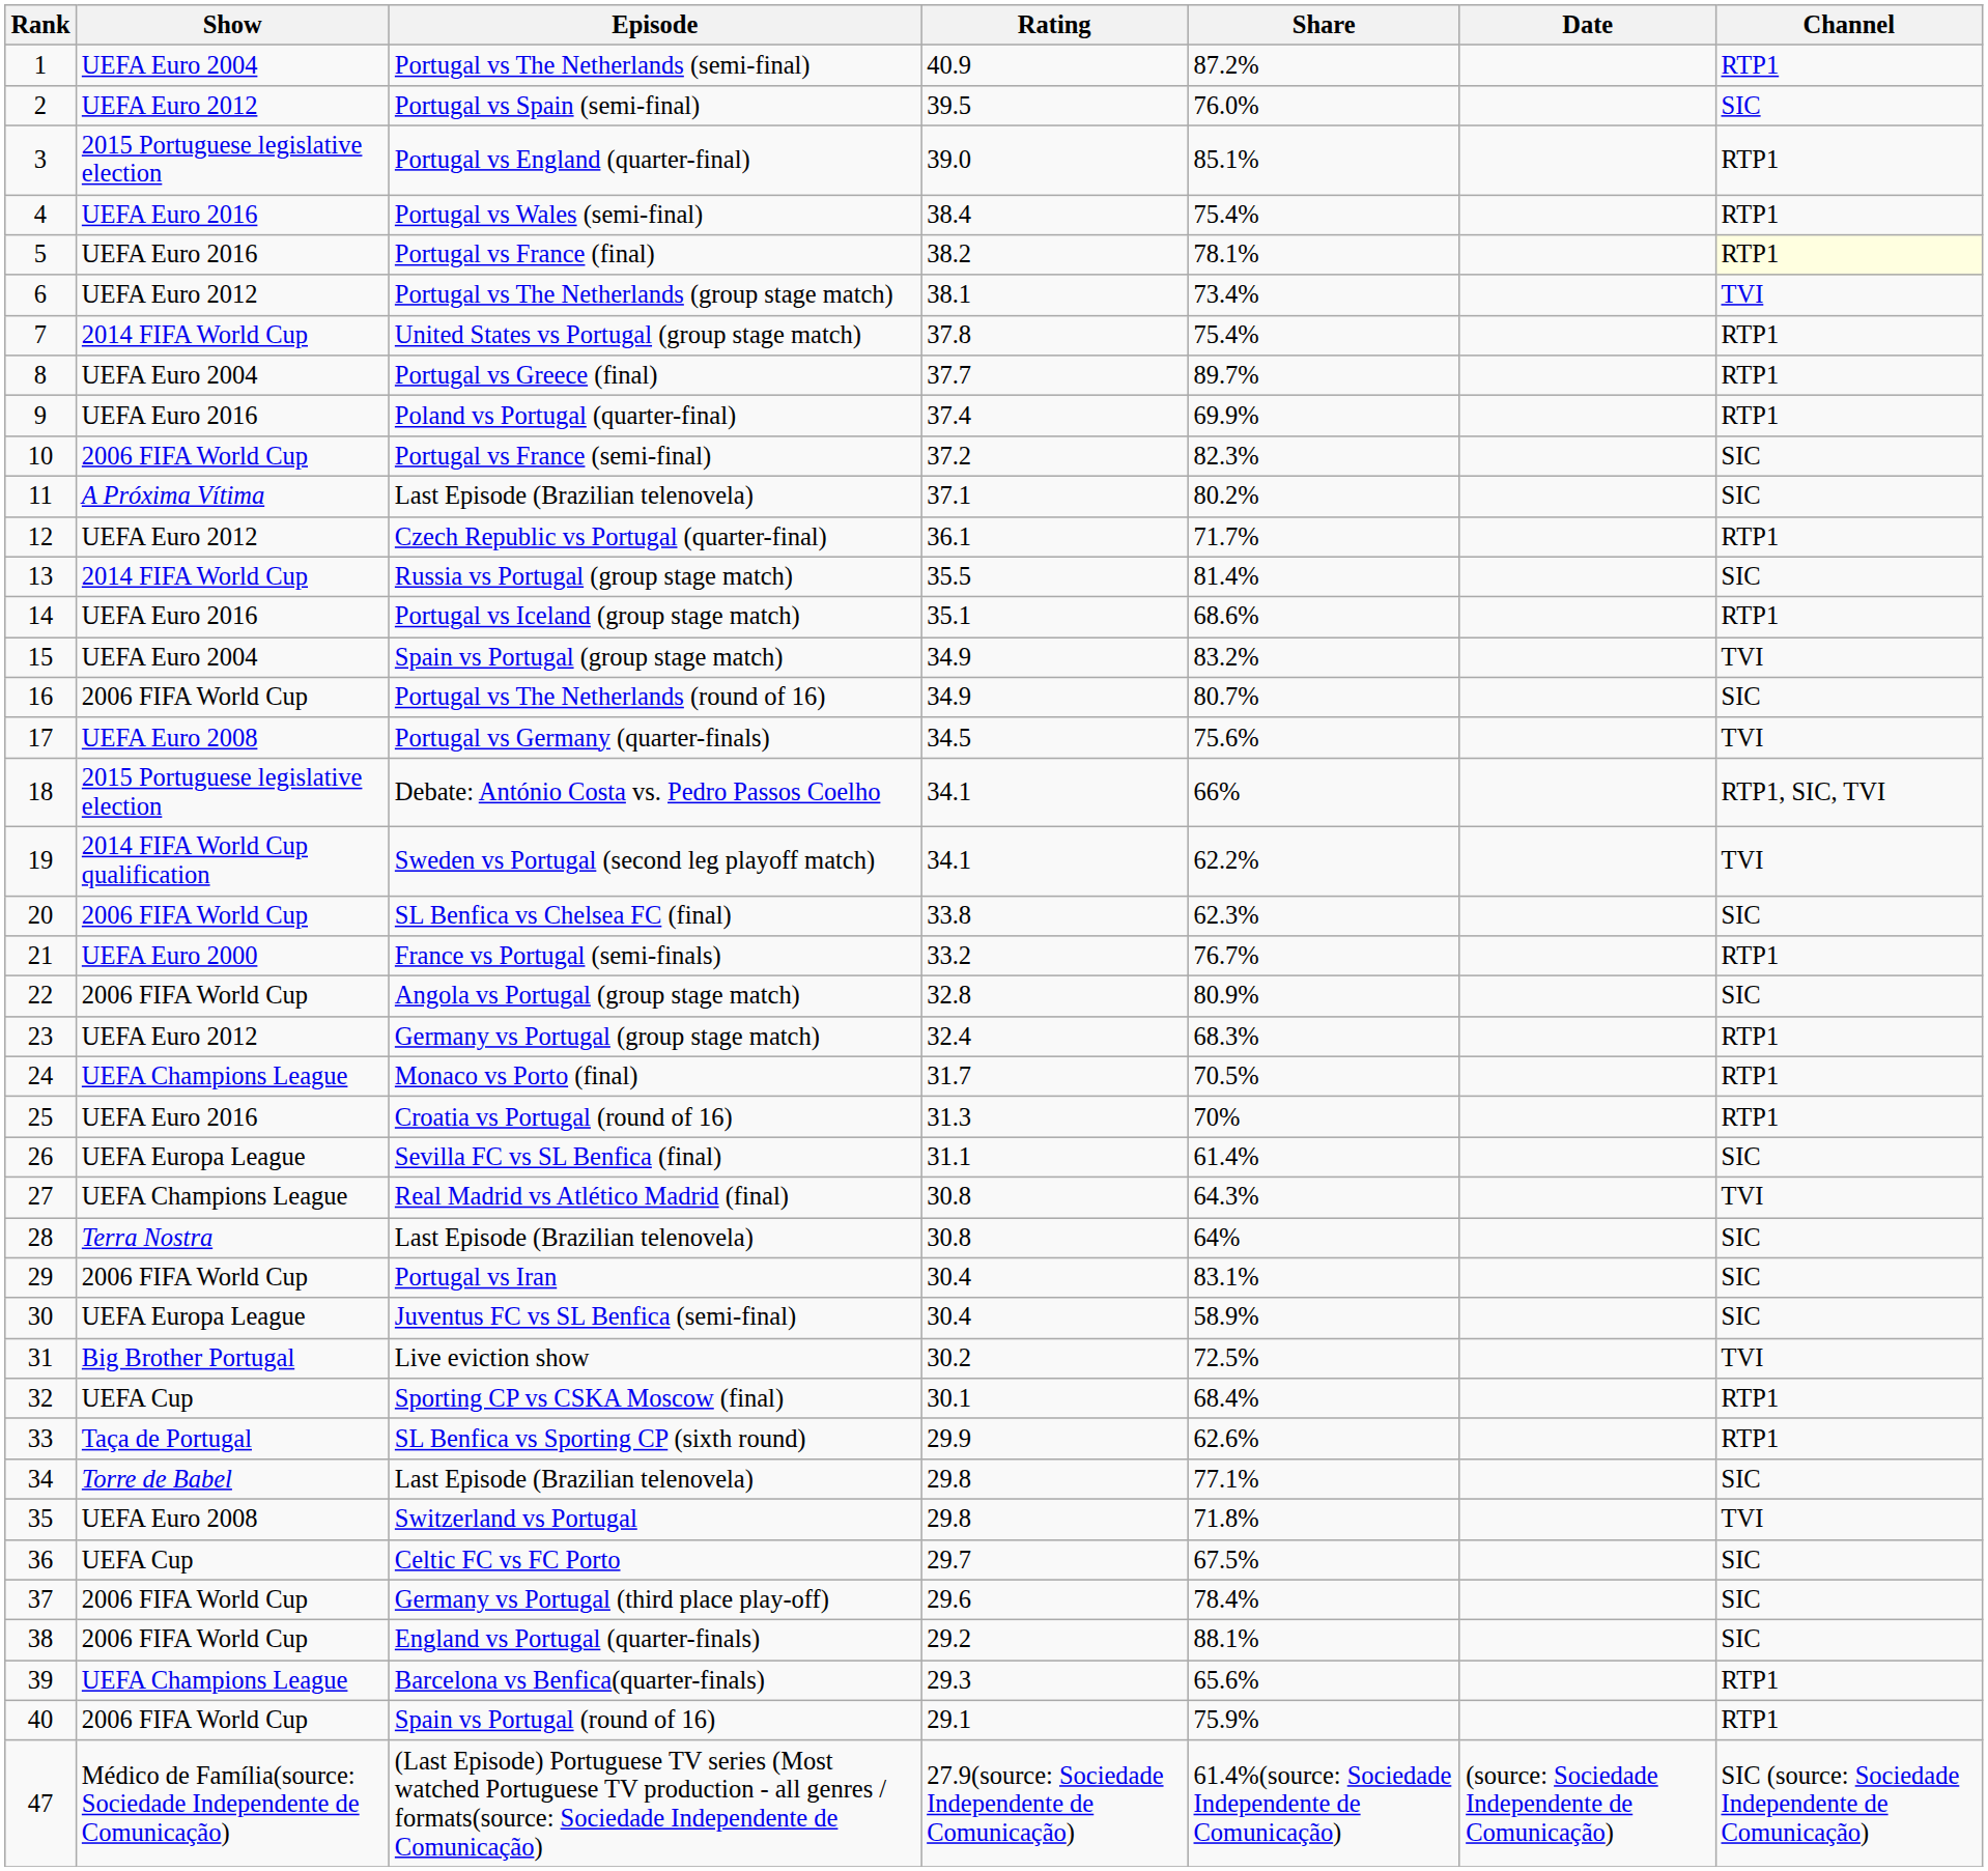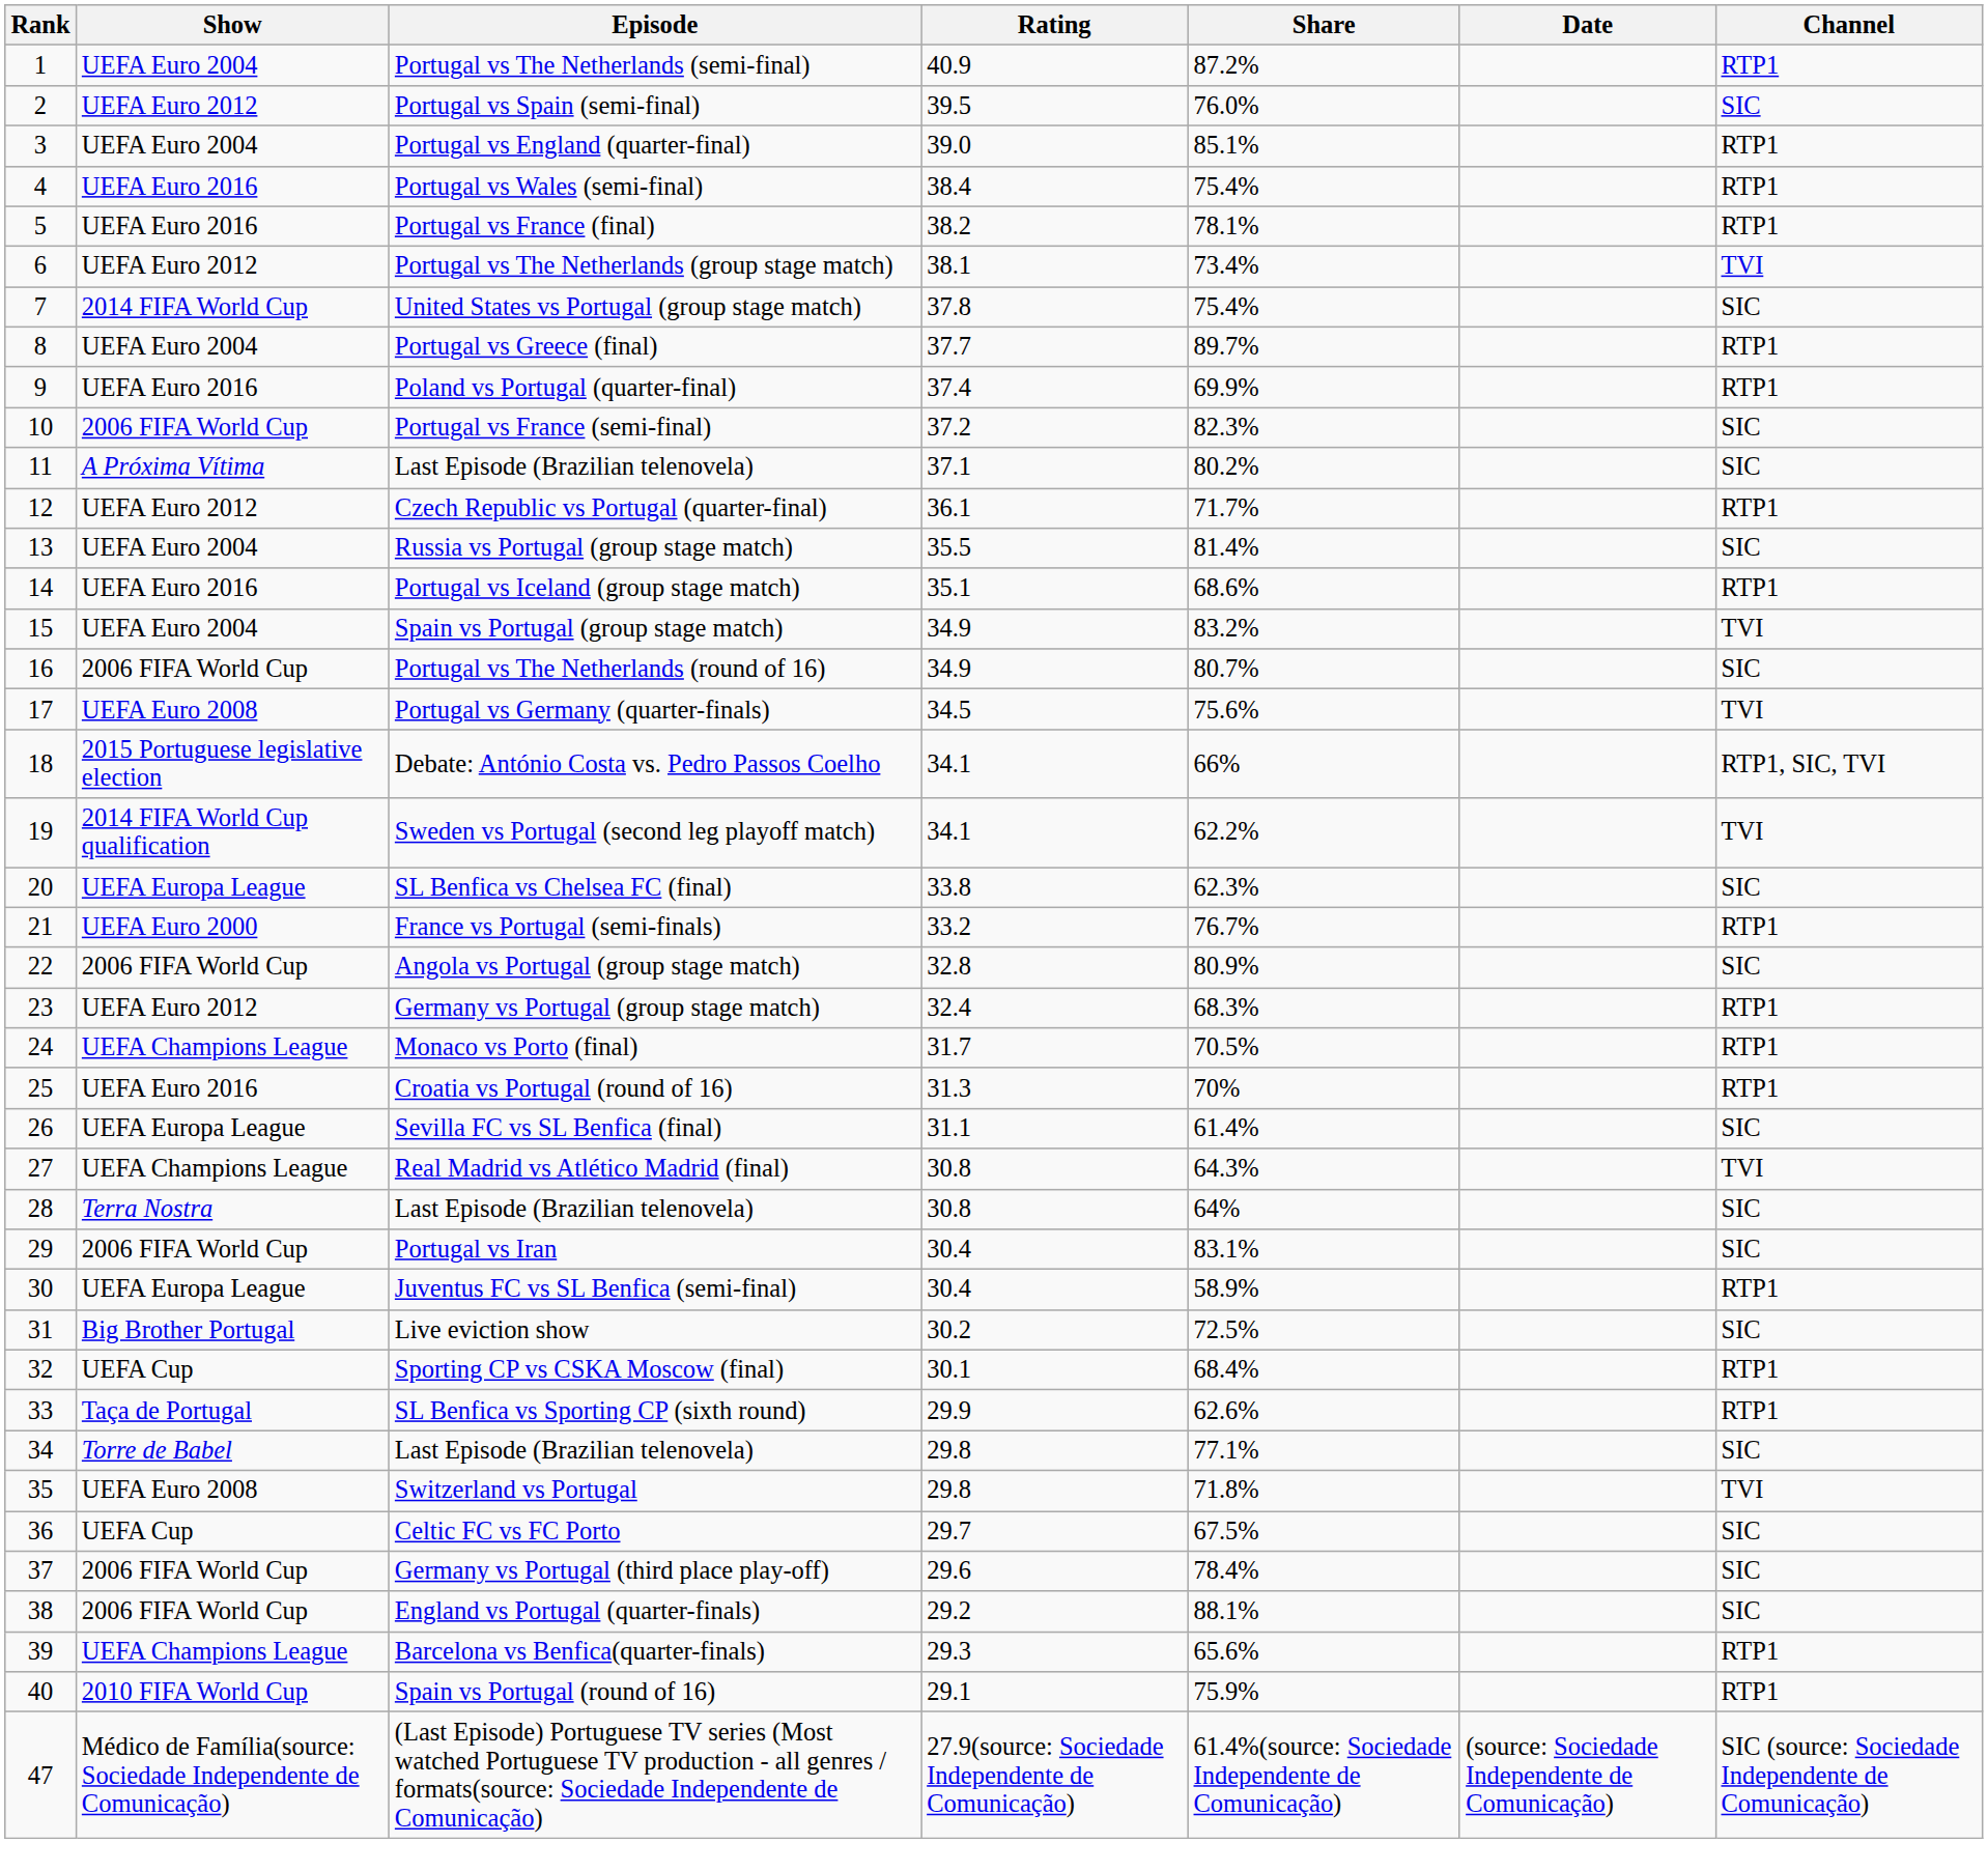Portugal vs England (quarter-final) | Show: 2015 Portuguese legislative election -> UEFA Euro 2004
Portugal vs France (final) | Channel: lightyellow background -> no background
United States vs Portugal (group stage match) | Channel: RTP1 -> SIC
Russia vs Portugal (group stage match) | Show: 2014 FIFA World Cup -> UEFA Euro 2004
SL Benfica vs Chelsea FC (final) | Show: 2006 FIFA World Cup -> UEFA Europa League
Juventus FC vs SL Benfica (semi-final) | Channel: SIC -> RTP1
Live eviction show | Channel: TVI -> SIC
Spain vs Portugal (round of 16) | Show: 2006 FIFA World Cup -> 2010 FIFA World Cup
